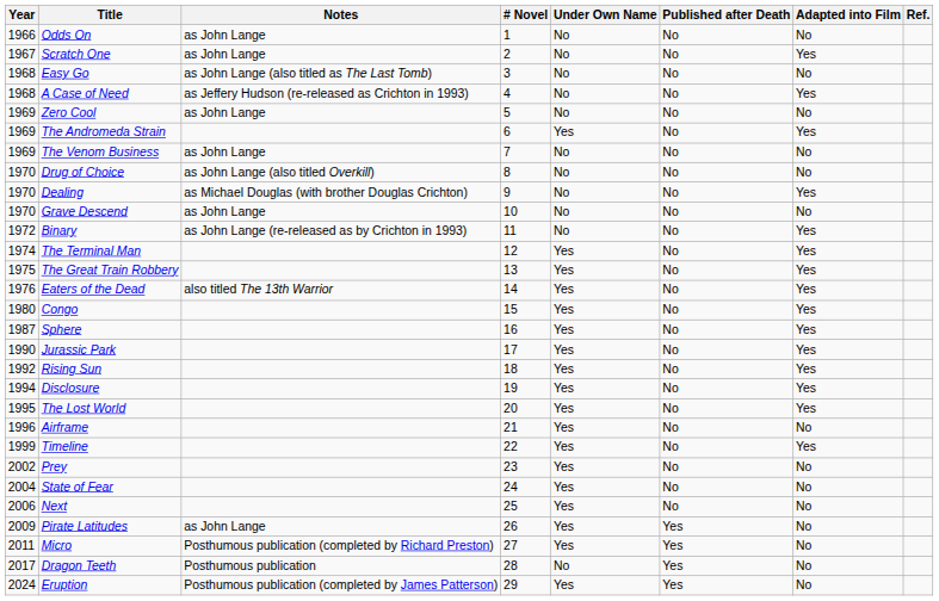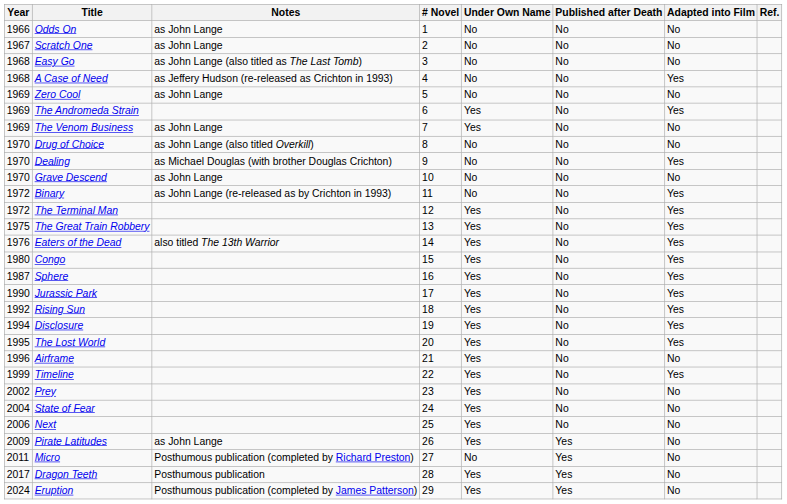Scratch One | Adapted into Film: Yes -> No
The Venom Business | Under Own Name: No -> Yes
The Terminal Man | Year: 1974 -> 1972
Micro | Under Own Name: Yes -> No
Dragon Teeth | Under Own Name: No -> Yes
